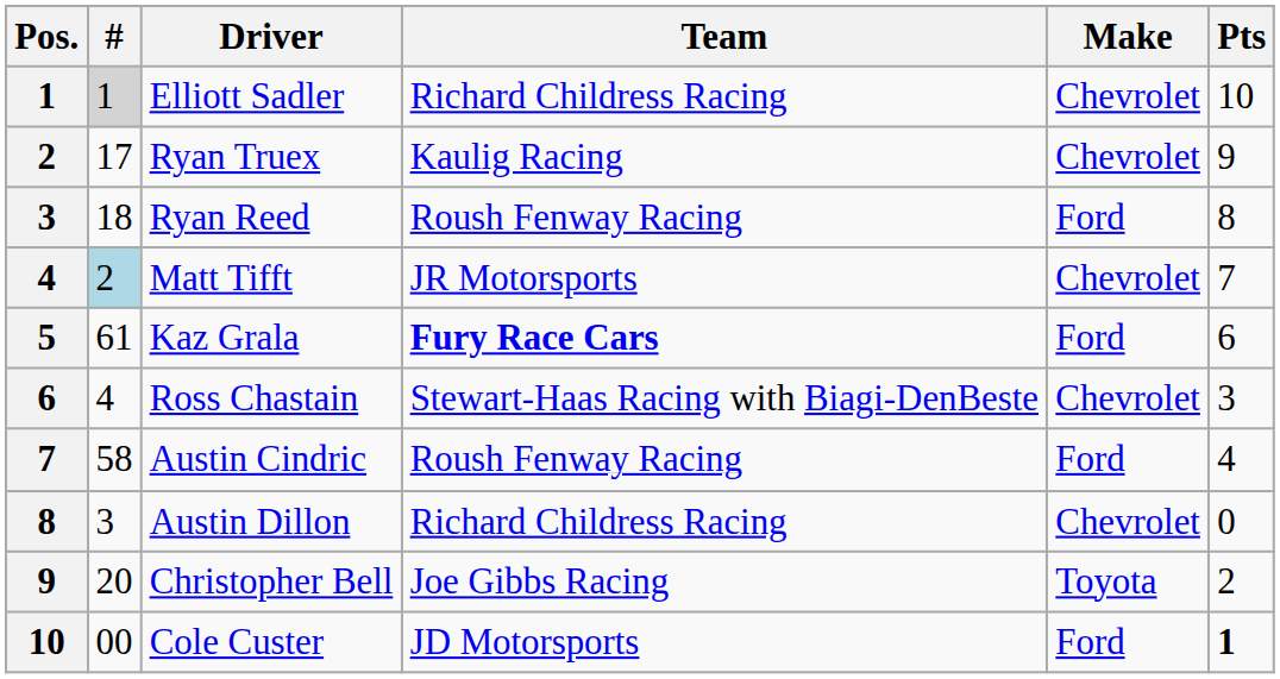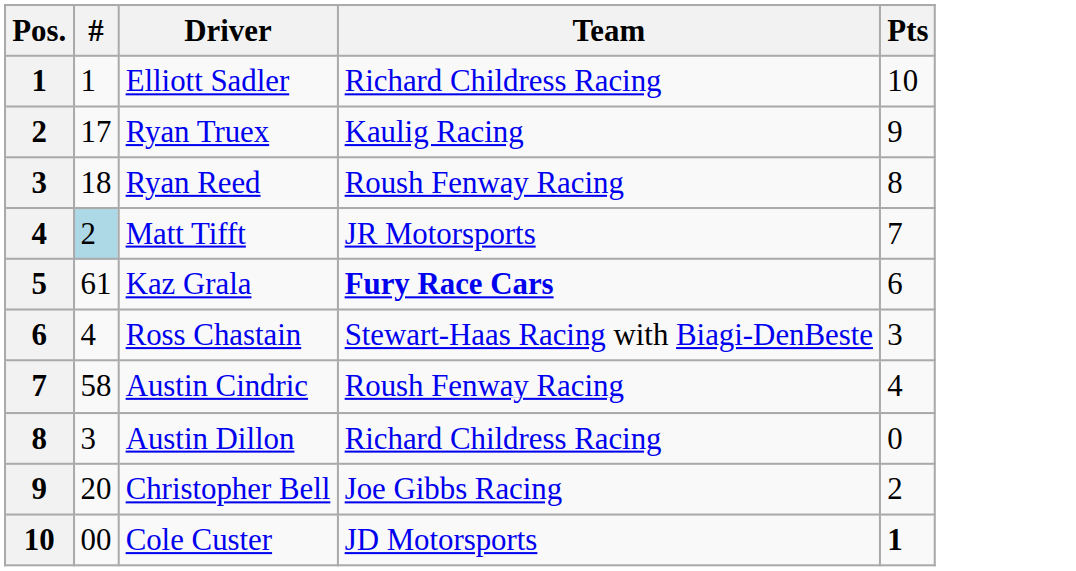- column: Make | Chevrolet | Chevrolet | Ford | Chevrolet | Ford | Chevrolet | Ford | Chevrolet | Toyota | Ford
Elliott Sadler | #: lightgrey background -> no background
